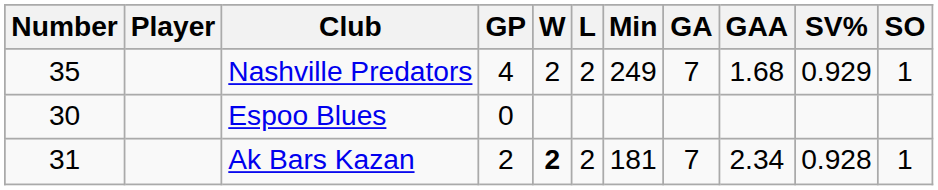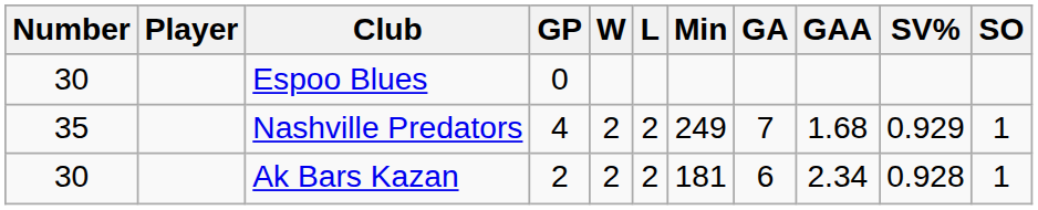rows swapped: Nashville Predators <-> Espoo Blues
Ak Bars Kazan | Number: 31 -> 30
Ak Bars Kazan | W: bold -> normal
Ak Bars Kazan | GA: 7 -> 6
